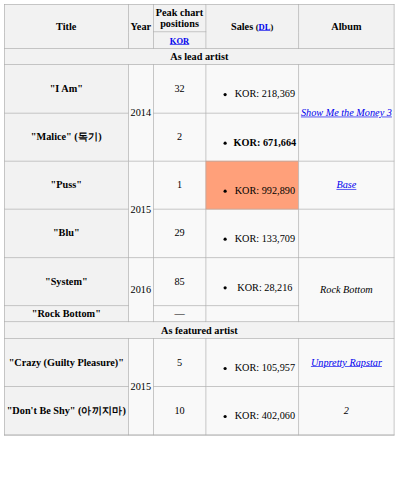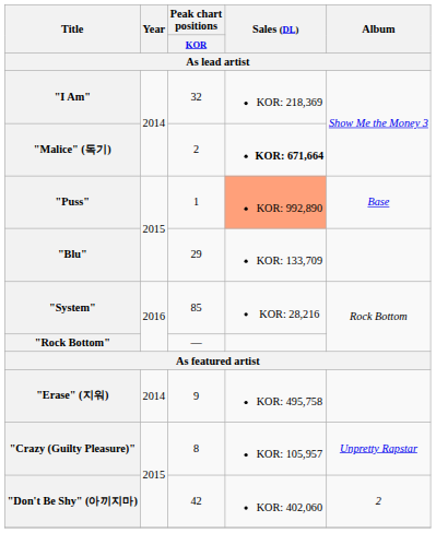+ row: "Erase" (지워) | 2014 | 9 | KOR: 495,758
"Crazy (Guilty Pleasure)" | Peak chart positions / KOR: 5 -> 8
"Don't Be Shy" (아끼지마) | Peak chart positions / KOR: 10 -> 42
